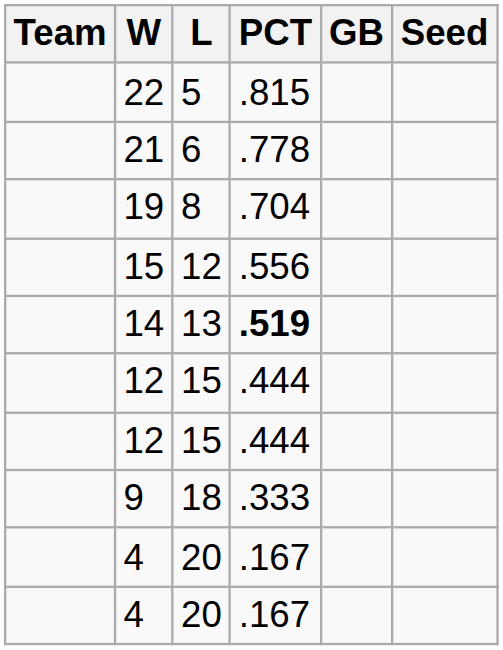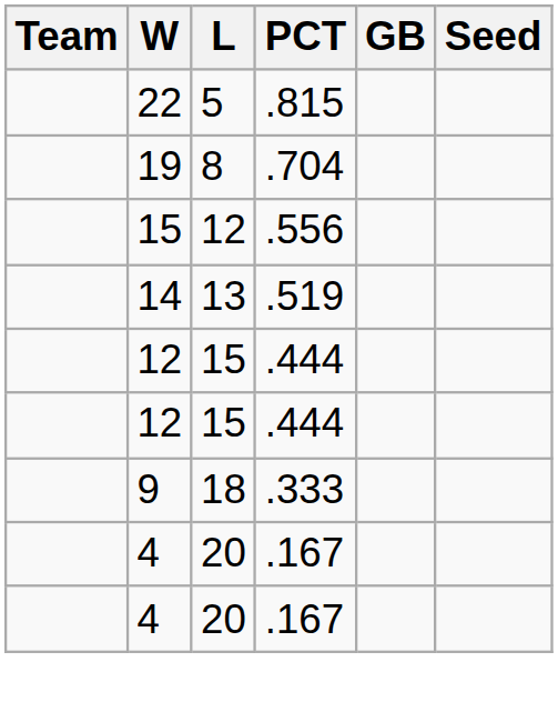- row: 21 | 6 | .778
14 | PCT: bold -> normal
